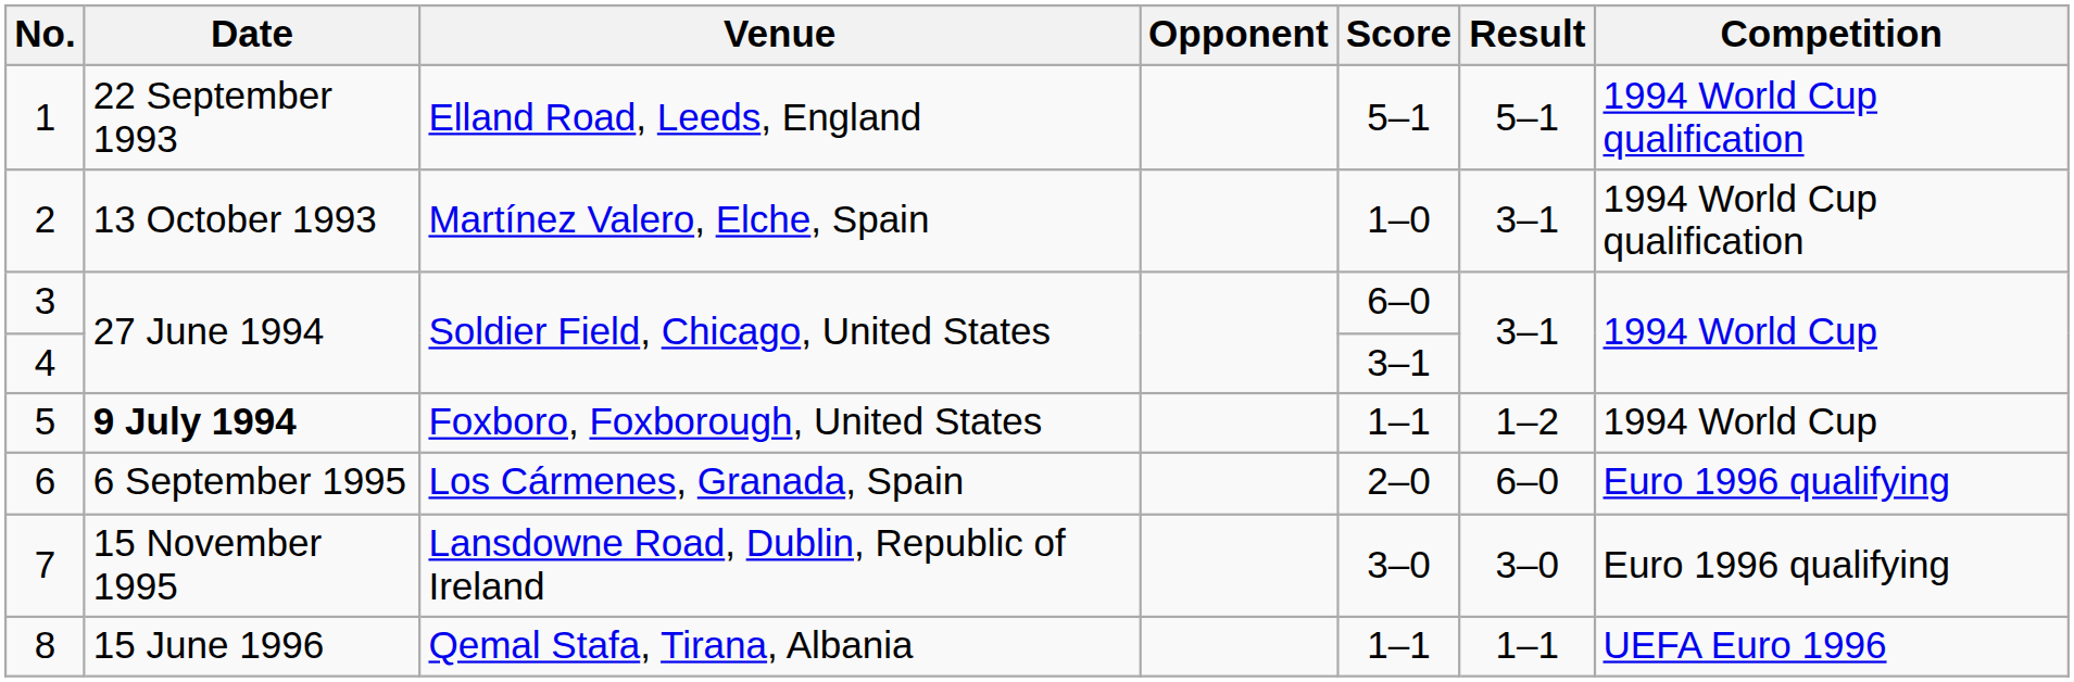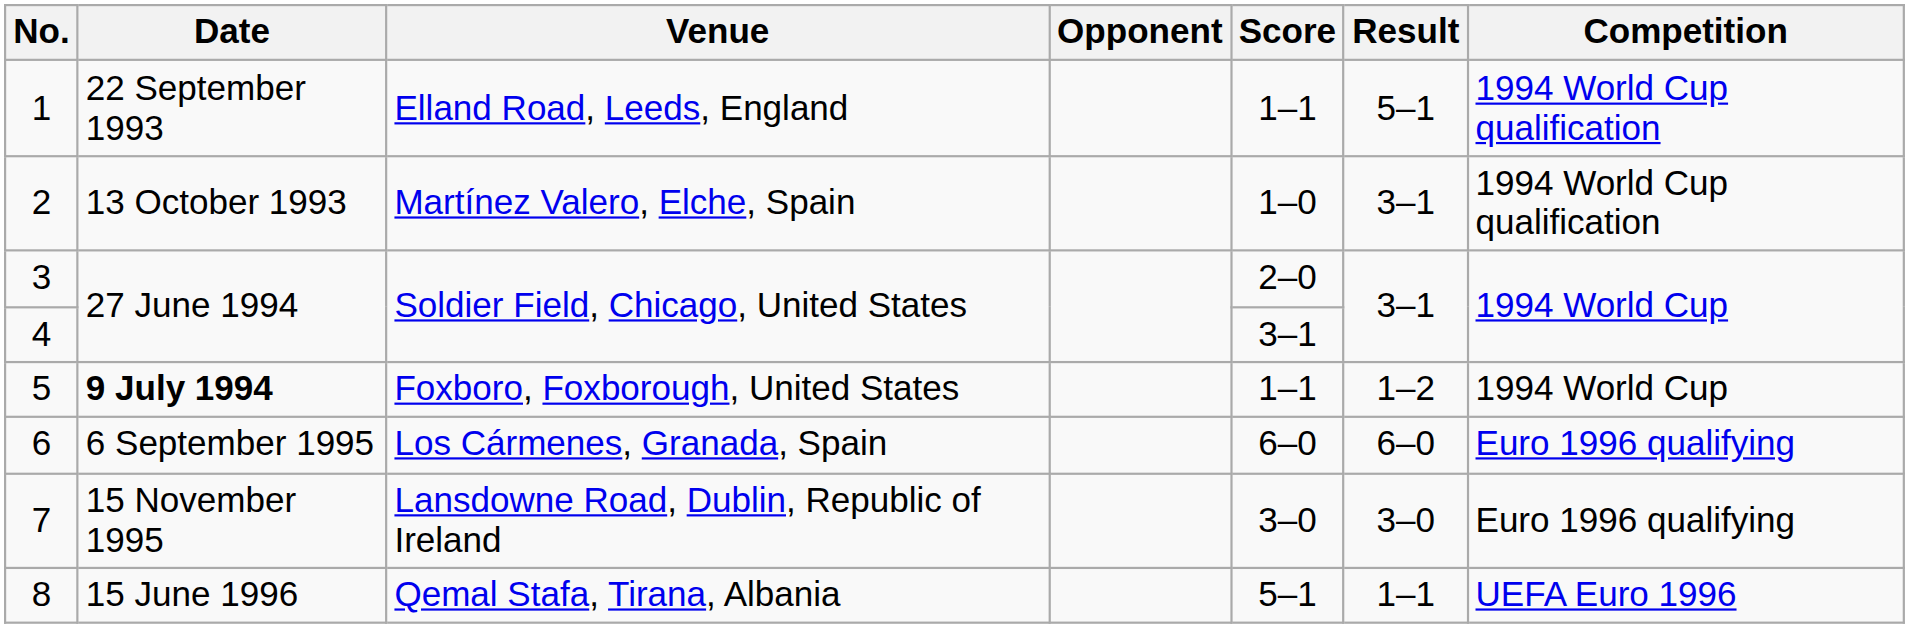1 | Score: 5–1 -> 1–1
3 | Score: 6–0 -> 2–0
6 | Score: 2–0 -> 6–0
8 | Score: 1–1 -> 5–1
